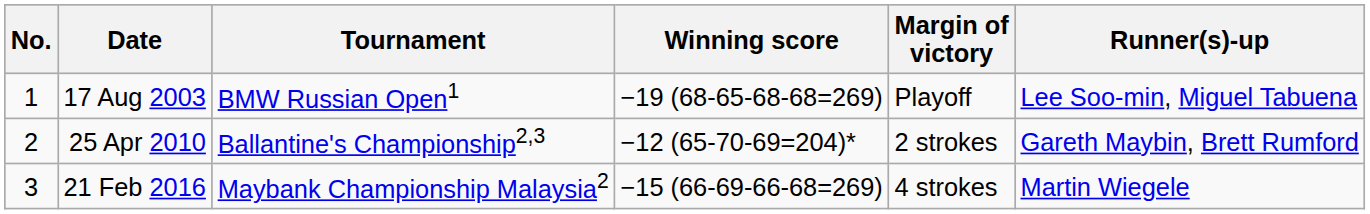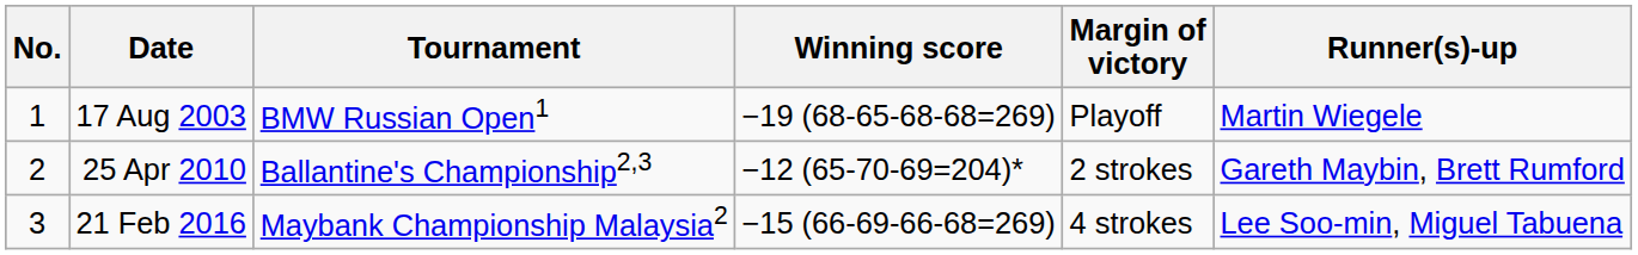17 Aug 2003 | Runner(s)-up: Lee Soo-min, Miguel Tabuena -> Martin Wiegele
21 Feb 2016 | Runner(s)-up: Martin Wiegele -> Lee Soo-min, Miguel Tabuena
